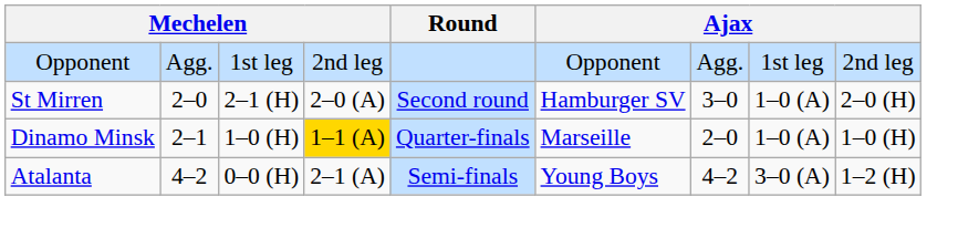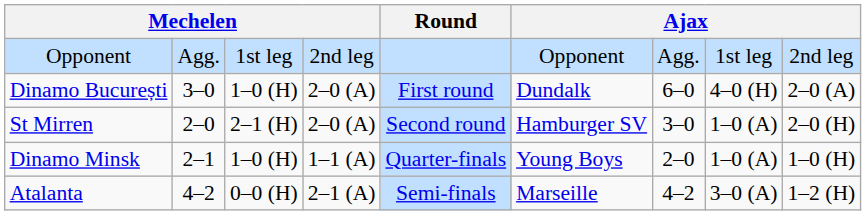+ row: Dinamo București | 3–0 | 1–0 (H) | 2–0 (A) | First round | Dundalk | 6–0 | 4–0 (H) | 2–0 (A)
Dinamo Minsk | column 4: gold background -> no background
Dinamo Minsk | column 6: Marseille -> Young Boys
Atalanta | column 6: Young Boys -> Marseille
